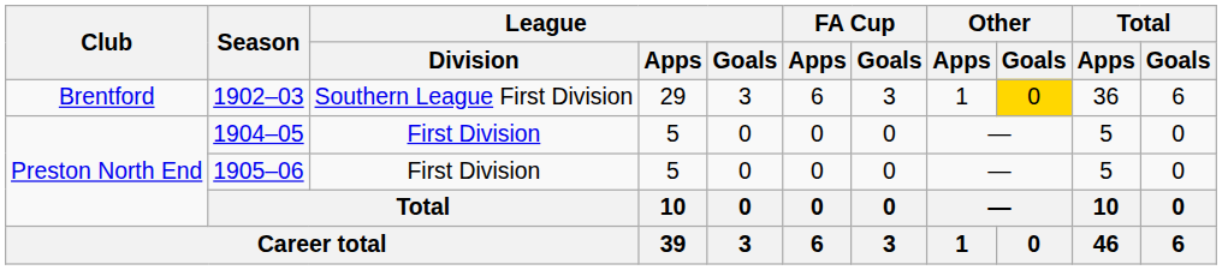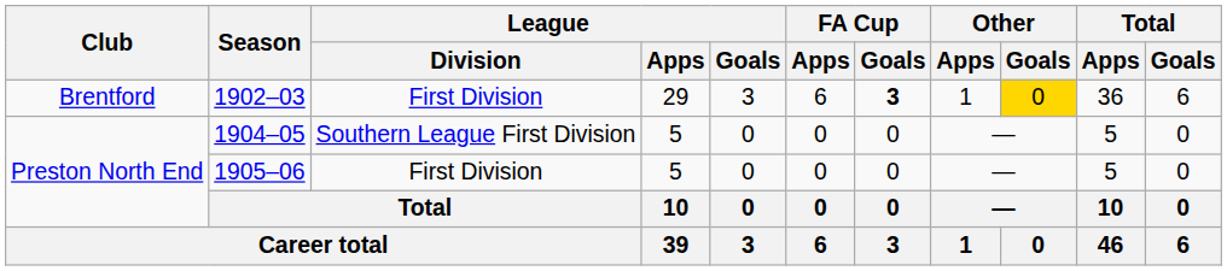1902–03 | League / Division: Southern League First Division -> First Division
1902–03 | FA Cup / Goals: normal -> bold
1904–05 | League / Division: First Division -> Southern League First Division
